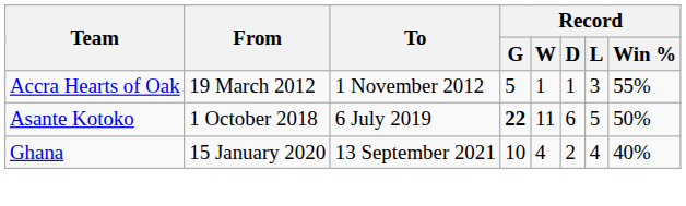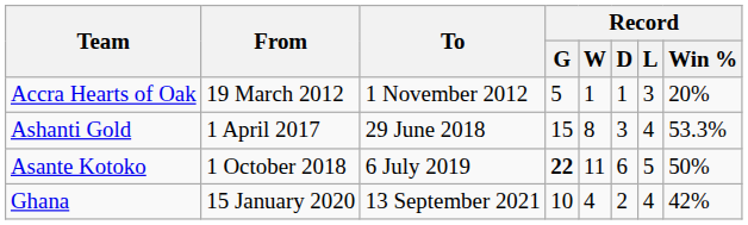Accra Hearts of Oak | Record / Win %: 55% -> 20%
+ row: Ashanti Gold | 1 April 2017 | 29 June 2018 | 15 | 8 | 3 | 4 | 53.3%
Ghana | Record / Win %: 40% -> 42%
